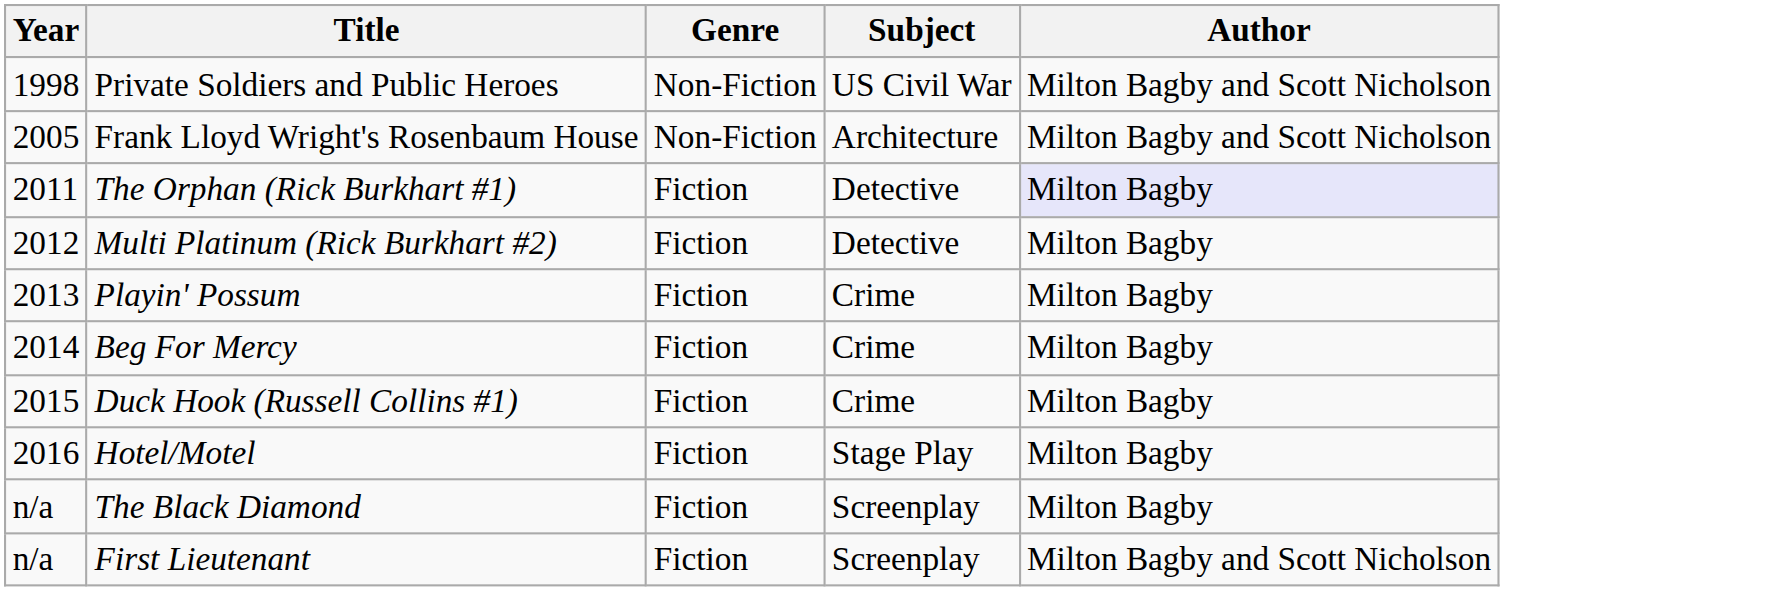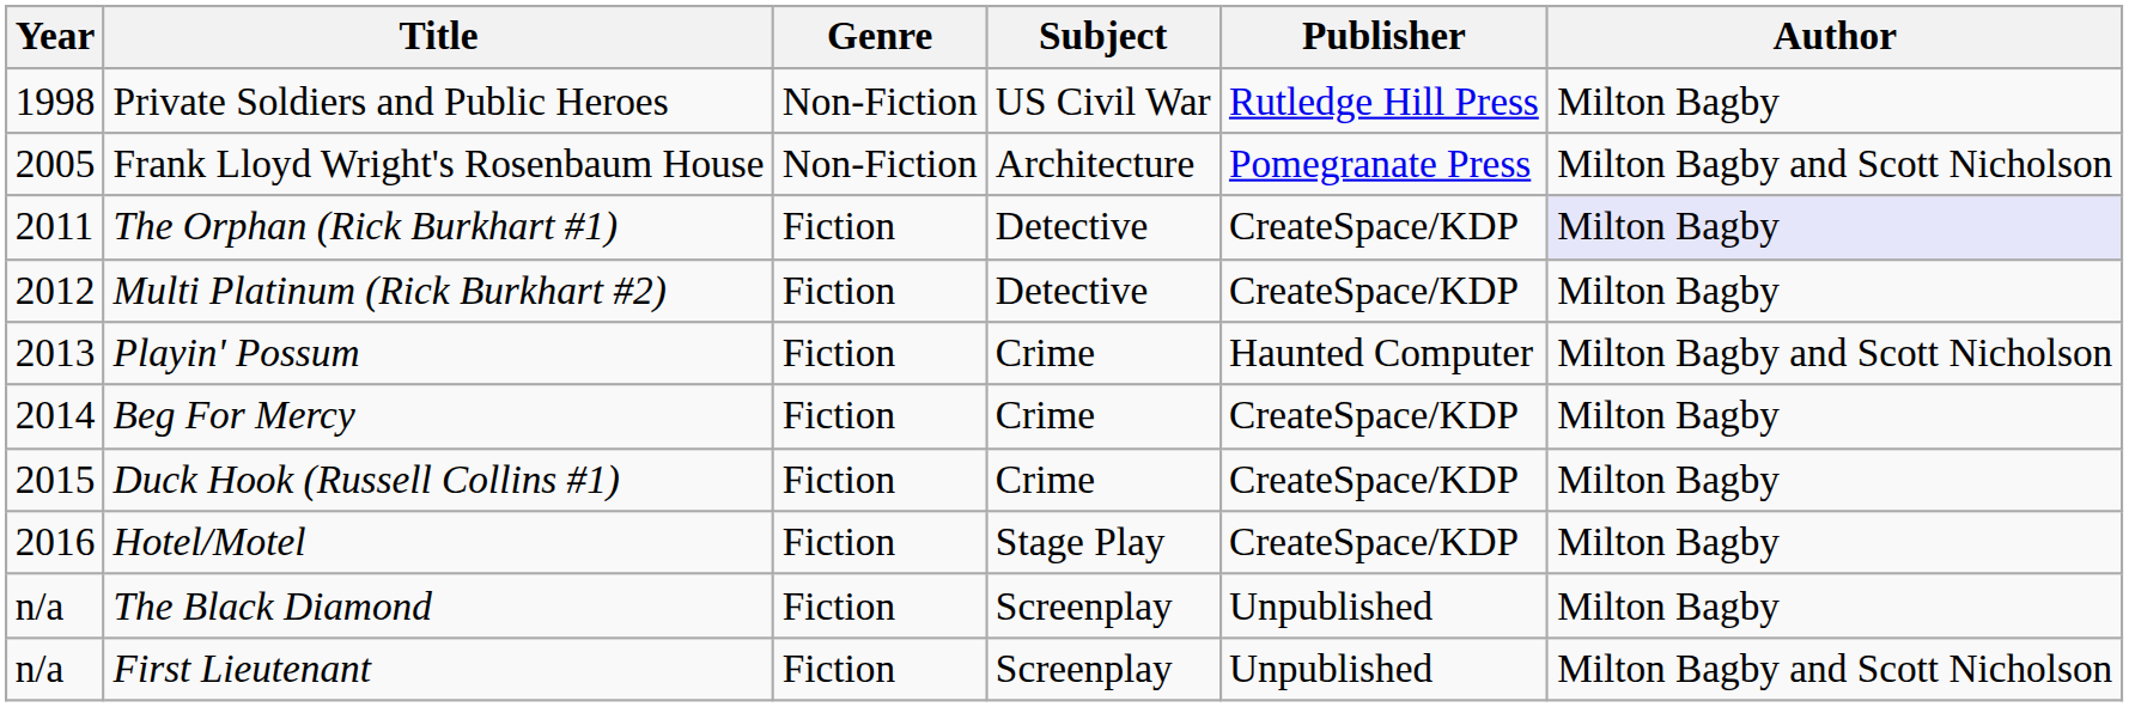+ column: Publisher | Rutledge Hill Press | Pomegranate Press | CreateSpace/KDP | CreateSpace/KDP | Haunted Computer | CreateSpace/KDP | CreateSpace/KDP | CreateSpace/KDP | Unpublished | Unpublished
Private Soldiers and Public Heroes | Author: Milton Bagby and Scott Nicholson -> Milton Bagby
Playin' Possum | Author: Milton Bagby -> Milton Bagby and Scott Nicholson
